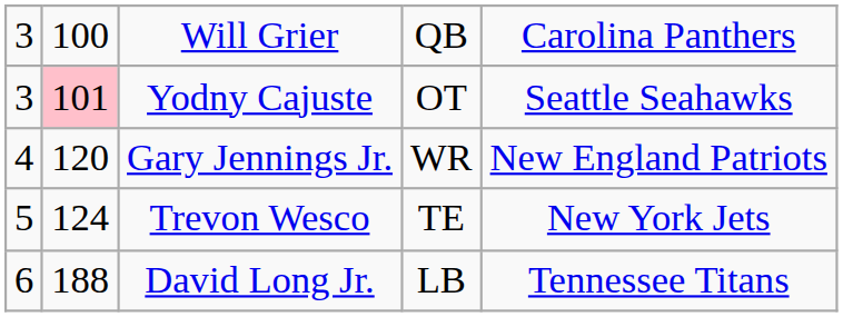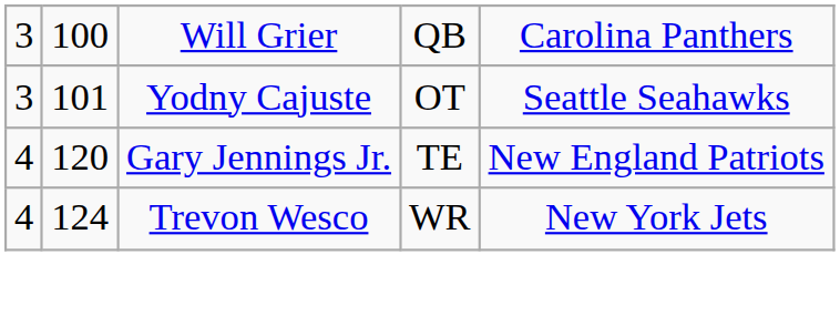Yodny Cajuste | column 2: pink background -> no background
Gary Jennings Jr. | column 4: WR -> TE
Trevon Wesco | column 1: 5 -> 4
Trevon Wesco | column 4: TE -> WR
- row: 6 | 188 | David Long Jr. | LB | Tennessee Titans
